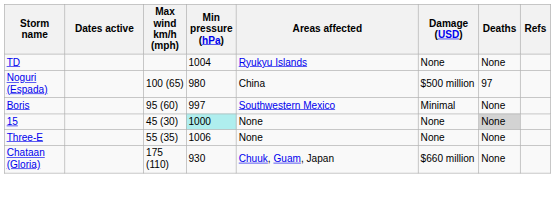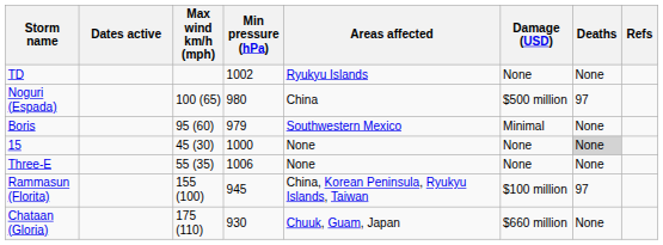TD | Min pressure (hPa): 1004 -> 1002
Boris | Min pressure (hPa): 997 -> 979
15 | Min pressure (hPa): paleturquoise background -> no background
+ row: Rammasun (Florita) | 155 (100) | 945 | China, Korean Peninsula, Ryukyu Islands, Taiwan | $100 million | 97
